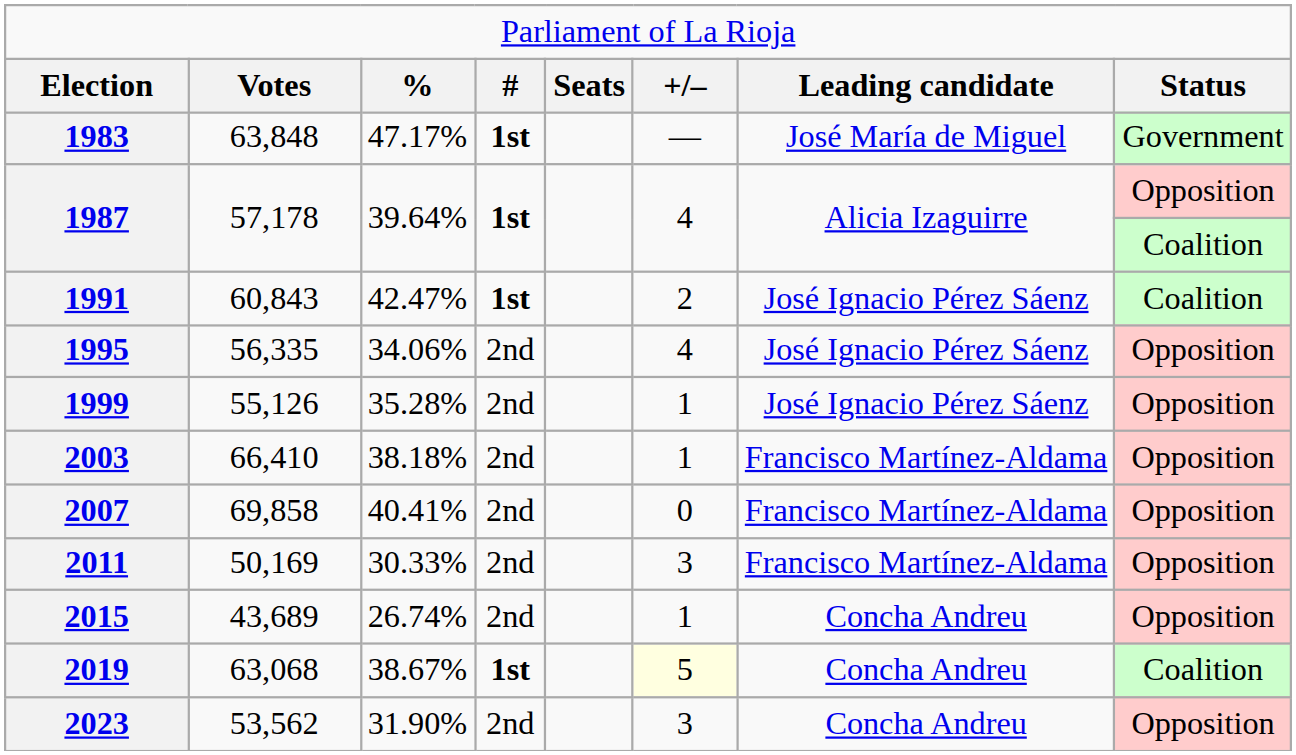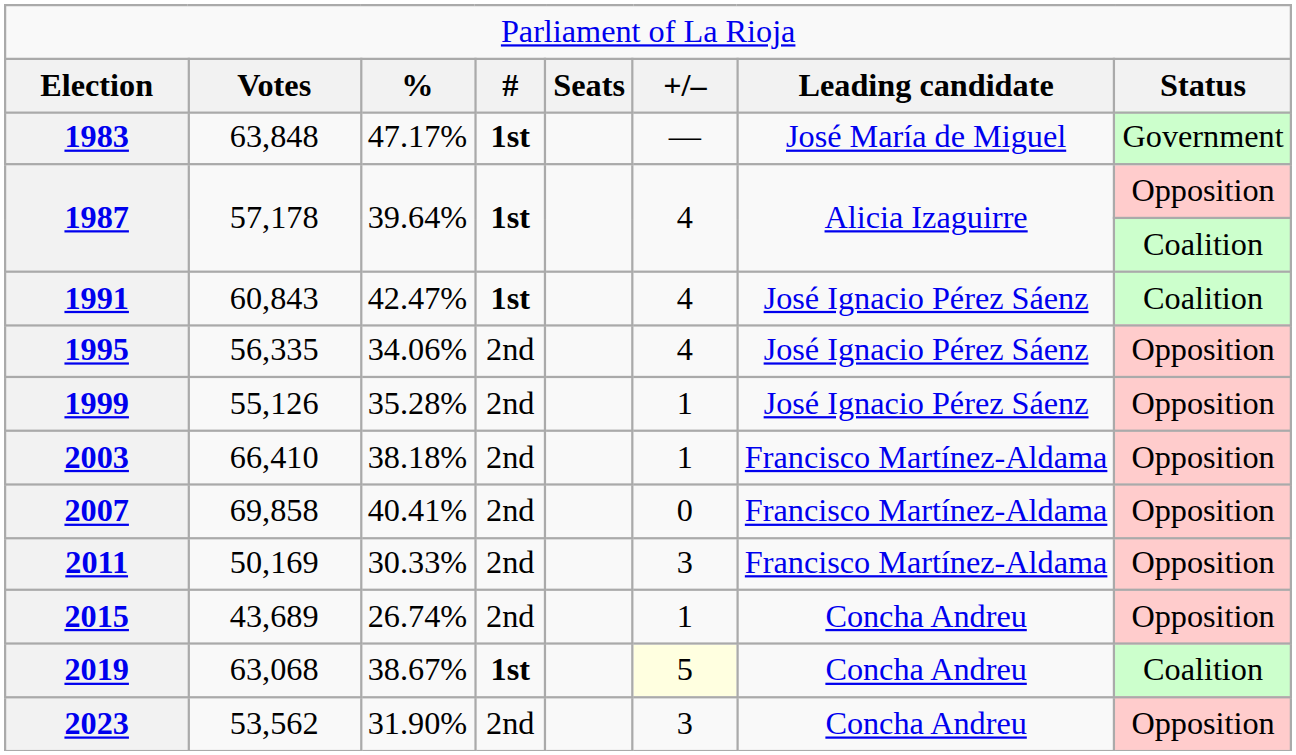1991 | column 6: 2 -> 4
